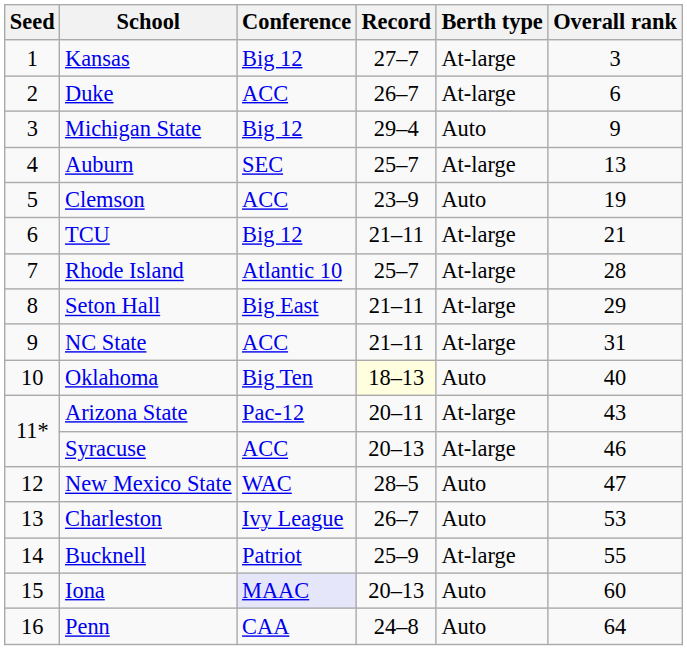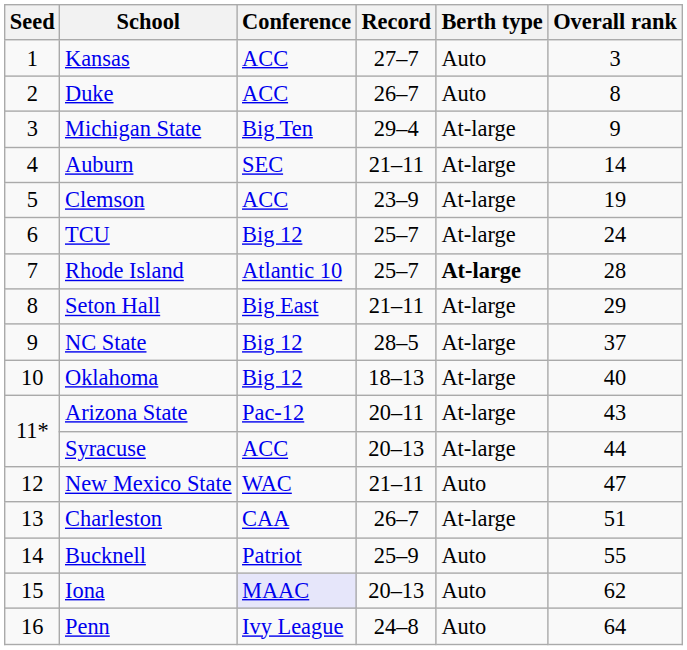Kansas | Conference: Big 12 -> ACC
Kansas | Berth type: At-large -> Auto
Duke | Berth type: At-large -> Auto
Duke | Overall rank: 6 -> 8
Michigan State | Conference: Big 12 -> Big Ten
Michigan State | Berth type: Auto -> At-large
Auburn | Record: 25–7 -> 21–11
Auburn | Overall rank: 13 -> 14
Clemson | Berth type: Auto -> At-large
TCU | Record: 21–11 -> 25–7
TCU | Overall rank: 21 -> 24
Rhode Island | Berth type: normal -> bold
NC State | Conference: ACC -> Big 12
NC State | Record: 21–11 -> 28–5
NC State | Overall rank: 31 -> 37
Oklahoma | Conference: Big Ten -> Big 12
Oklahoma | Record: lightyellow background -> no background
Oklahoma | Berth type: Auto -> At-large
Syracuse | Overall rank: 46 -> 44
New Mexico State | Record: 28–5 -> 21–11
Charleston | Conference: Ivy League -> CAA
Charleston | Berth type: Auto -> At-large
Charleston | Overall rank: 53 -> 51
Bucknell | Berth type: At-large -> Auto
Iona | Overall rank: 60 -> 62
Penn | Conference: CAA -> Ivy League
